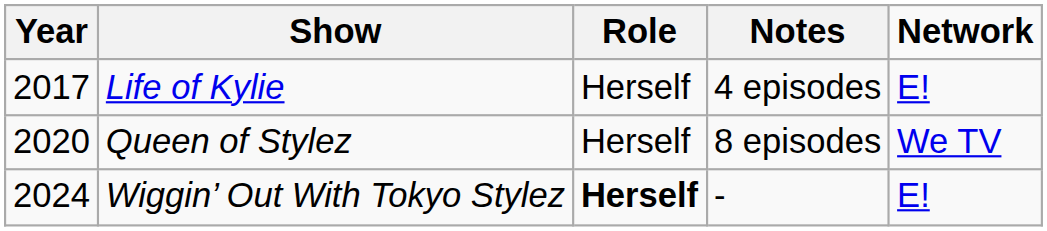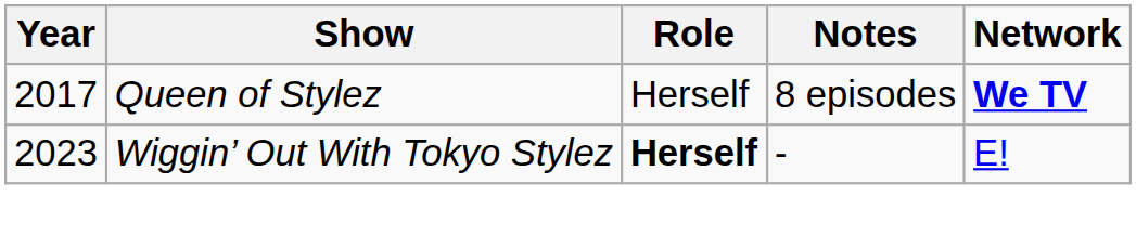- row: 2017 | Life of Kylie | Herself | 4 episodes | E!
Queen of Stylez | Year: 2020 -> 2017
Queen of Stylez | Network: normal -> bold
Wiggin’ Out With Tokyo Stylez | Year: 2024 -> 2023
